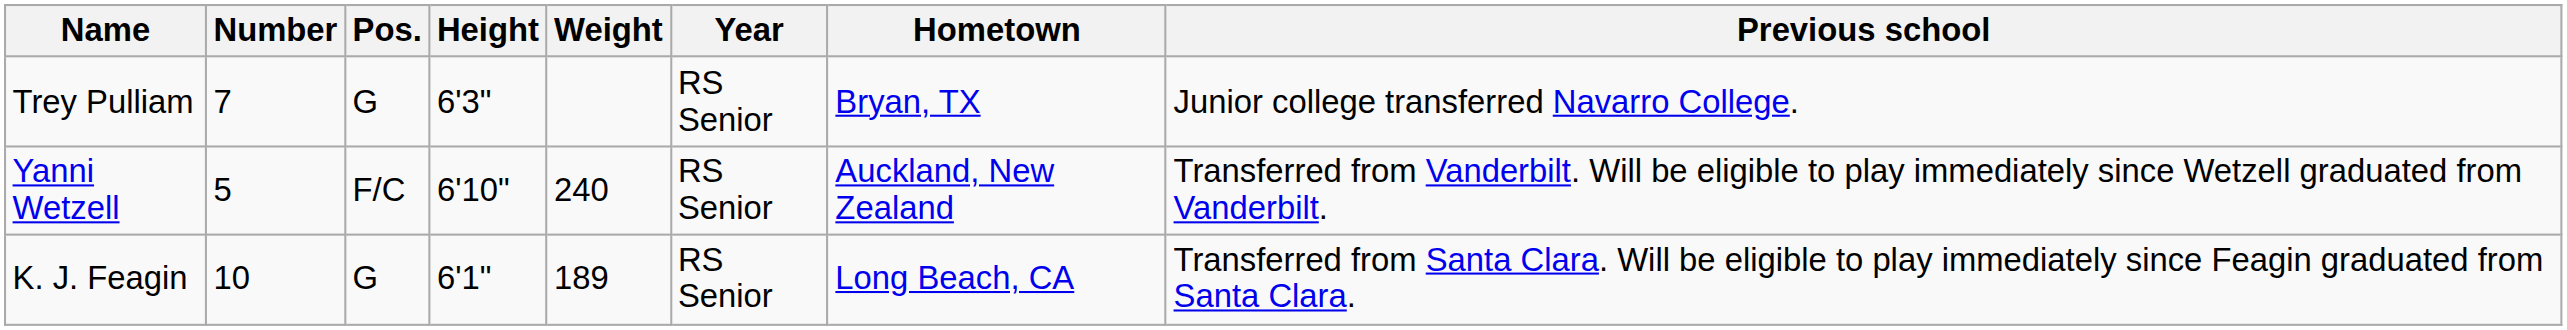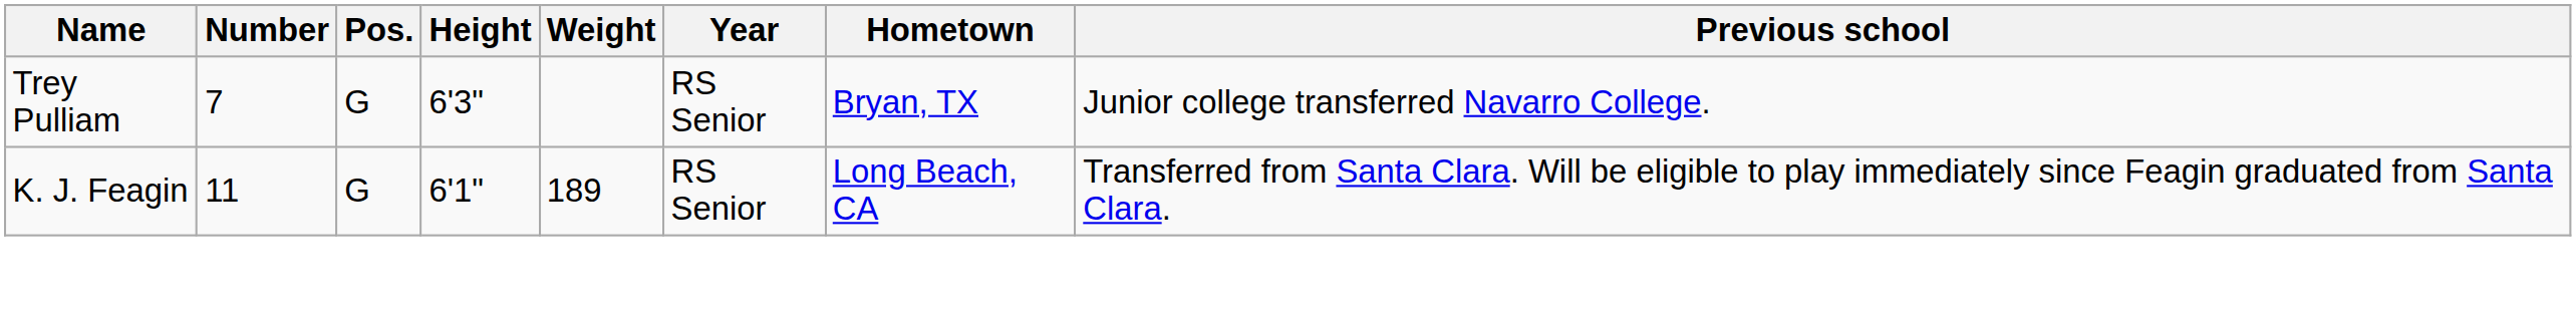- row: Yanni Wetzell | 5 | F/C | 6'10" | 240 | RS Senior | Auckland, New Zealand | Transferred from Vanderbilt. Will be eligible to play immediately since Wetzell graduated from Vanderbilt.
K. J. Feagin | Number: 10 -> 11
